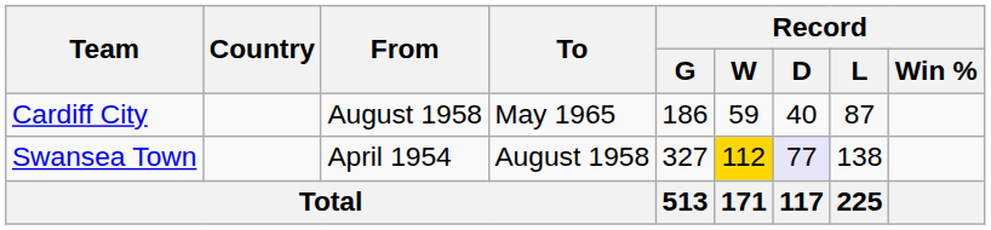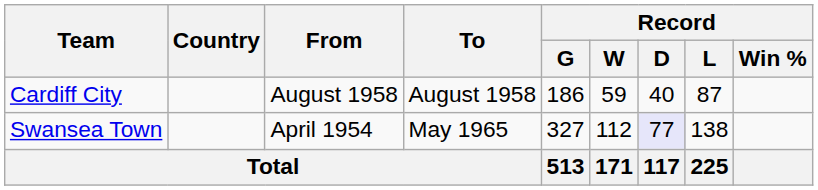Cardiff City | To: May 1965 -> August 1958
Swansea Town | To: August 1958 -> May 1965
Swansea Town | Record / W: gold background -> no background
